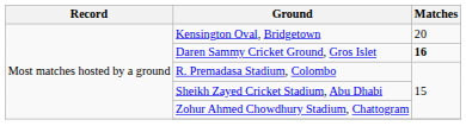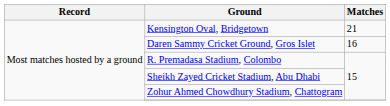Kensington Oval, Bridgetown | Matches: 20 -> 21
Daren Sammy Cricket Ground, Gros Islet | Matches: bold -> normal
